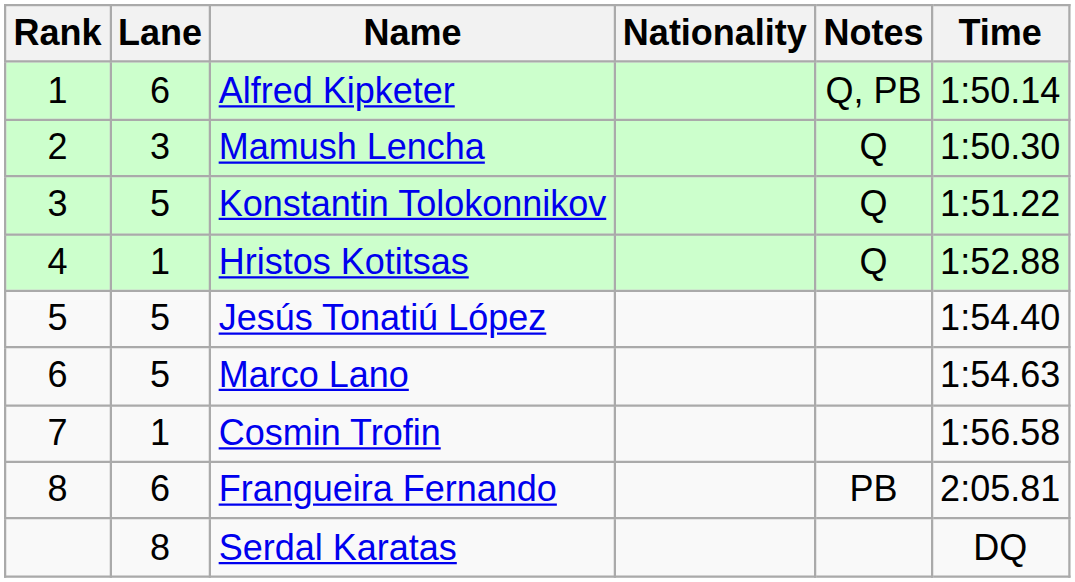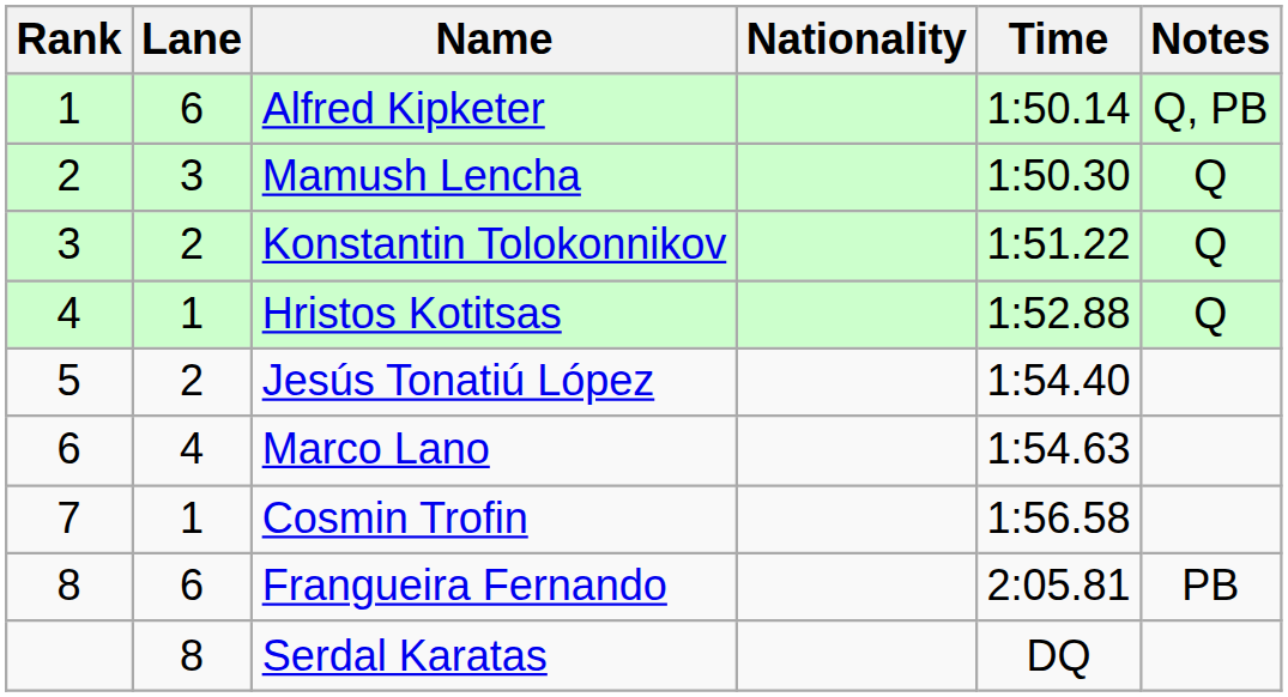columns swapped: Time <-> Notes
Konstantin Tolokonnikov | Lane: 5 -> 2
Jesús Tonatiú López | Lane: 5 -> 2
Marco Lano | Lane: 5 -> 4
